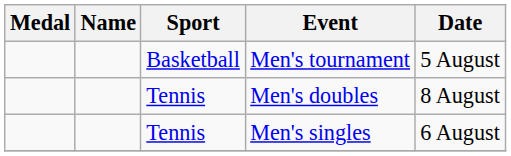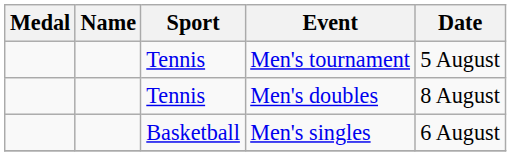Men's tournament | Sport: Basketball -> Tennis
Men's singles | Sport: Tennis -> Basketball
